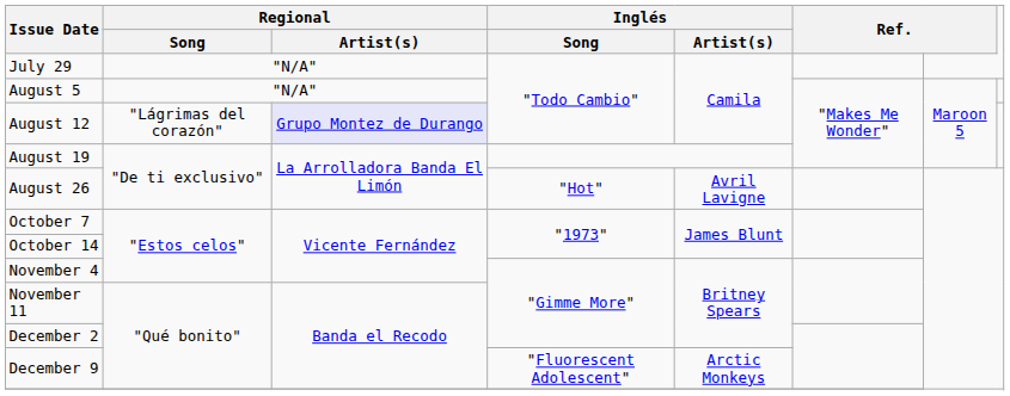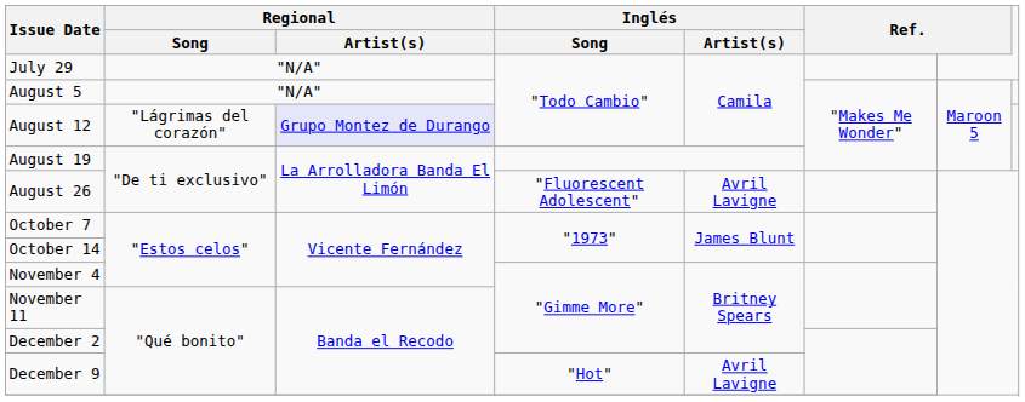August 26 | Inglés / Song: "Hot" -> "Fluorescent Adolescent"
December 9 | Inglés / Song: "Fluorescent Adolescent" -> "Hot"
December 9 | Inglés / Artist(s): Arctic Monkeys -> Avril Lavigne
